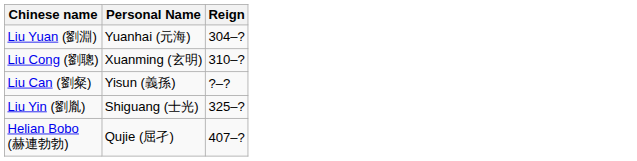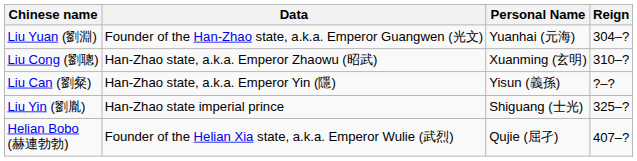+ column: Data | Founder of the Han-Zhao state, a.k.a. Emperor Guangwen (光文) | Han-Zhao state, a.k.a. Emperor Zhaowu (昭武) | Han-Zhao state, a.k.a. Emperor Yin (隱) | Han-Zhao state imperial prince | Founder of the Helian Xia state, a.k.a. Emperor Wulie (武烈)
